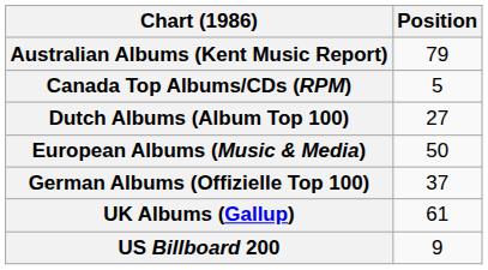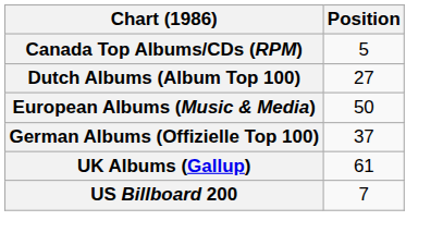- row: Australian Albums (Kent Music Report) | 79
US Billboard 200 | Position: 9 -> 7
